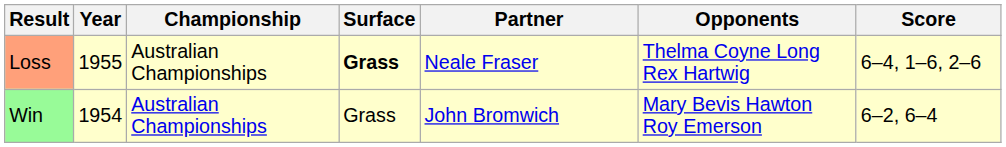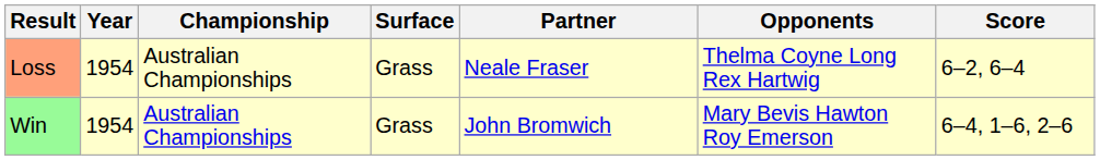Loss | Year: 1955 -> 1954
Loss | Surface: bold -> normal
Loss | Score: 6–4, 1–6, 2–6 -> 6–2, 6–4
Win | Score: 6–2, 6–4 -> 6–4, 1–6, 2–6
